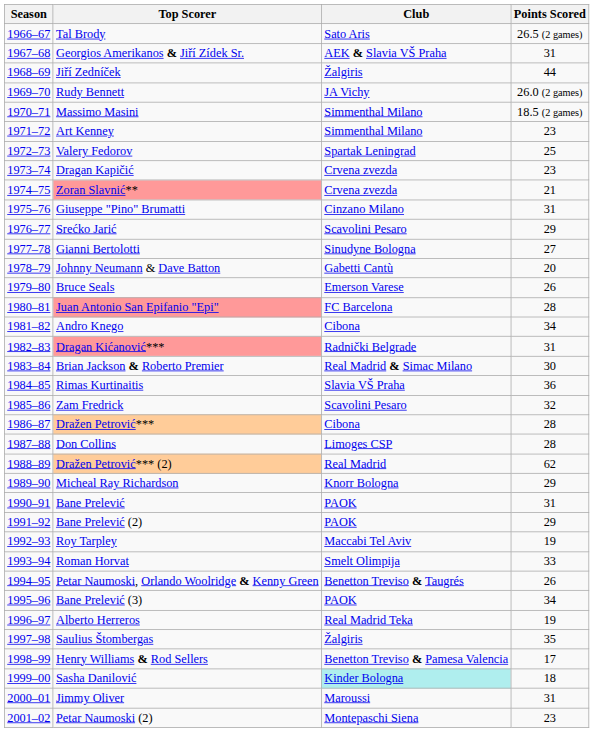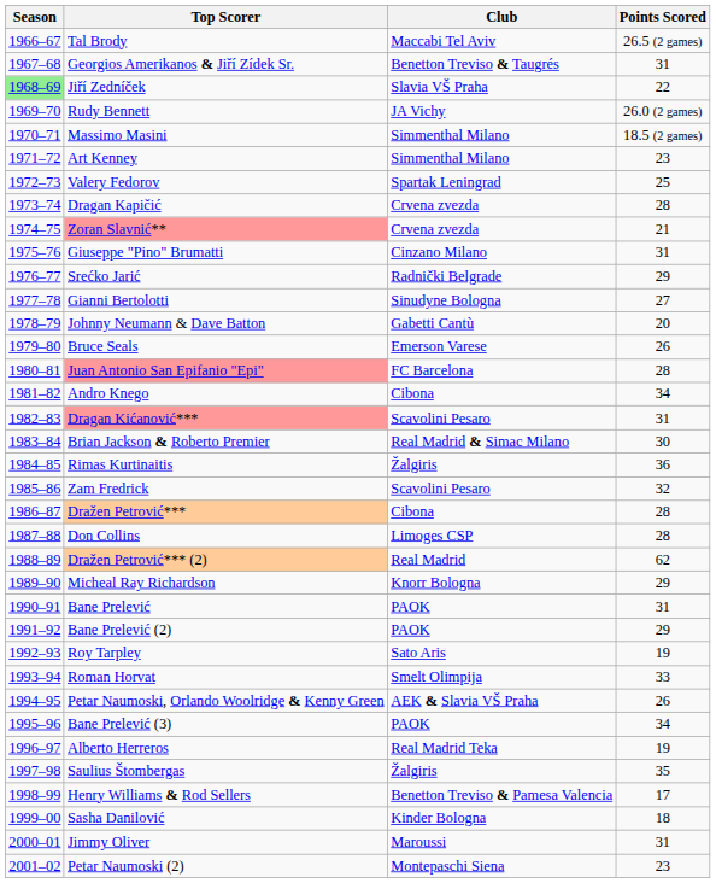Tal Brody | Club: Sato Aris -> Maccabi Tel Aviv
Georgios Amerikanos & Jiří Zídek Sr. | Club: AEK & Slavia VŠ Praha -> Benetton Treviso & Taugrés
Jiří Zedníček | Season: no background -> lightgreen background
Jiří Zedníček | Club: Žalgiris -> Slavia VŠ Praha
Jiří Zedníček | Points Scored: 44 -> 22
Dragan Kapičić | Points Scored: 23 -> 28
Srećko Jarić | Club: Scavolini Pesaro -> Radnički Belgrade
Dragan Kićanović*** | Club: Radnički Belgrade -> Scavolini Pesaro
Rimas Kurtinaitis | Club: Slavia VŠ Praha -> Žalgiris
Roy Tarpley | Club: Maccabi Tel Aviv -> Sato Aris
Petar Naumoski, Orlando Woolridge & Kenny Green | Club: Benetton Treviso & Taugrés -> AEK & Slavia VŠ Praha
Sasha Danilović | Club: paleturquoise background -> no background
